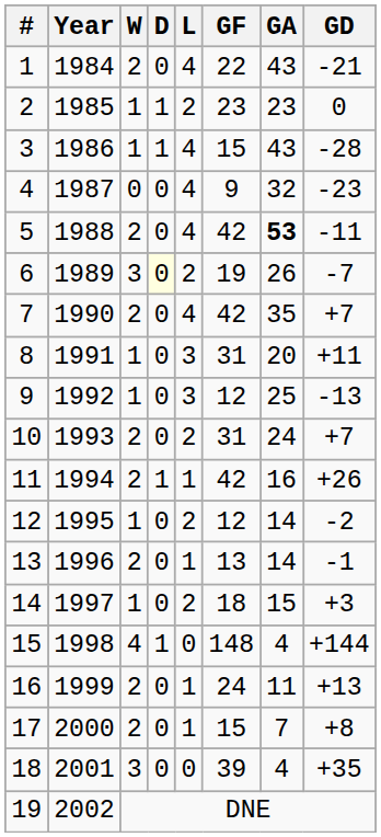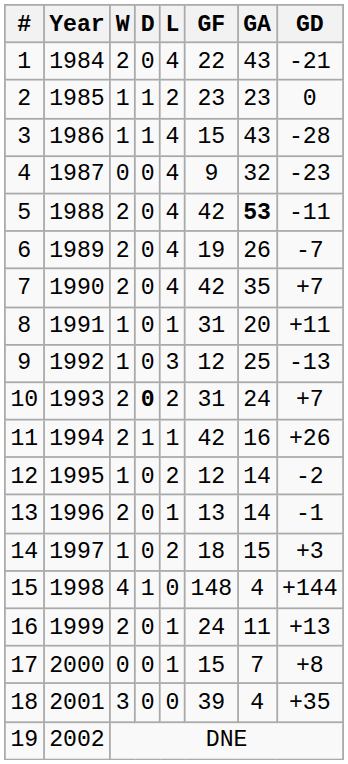6 | W: 3 -> 2
6 | D: lightyellow background -> no background
6 | L: 2 -> 4
8 | L: 3 -> 1
10 | D: normal -> bold
17 | W: 2 -> 0
